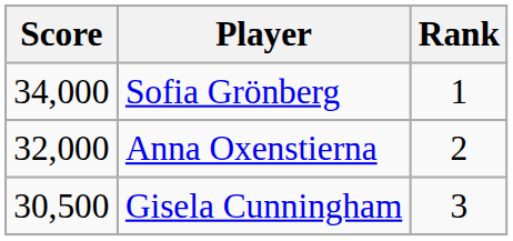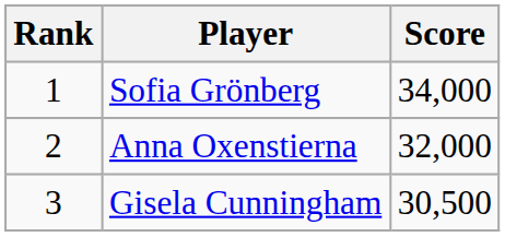columns swapped: Rank <-> Score
